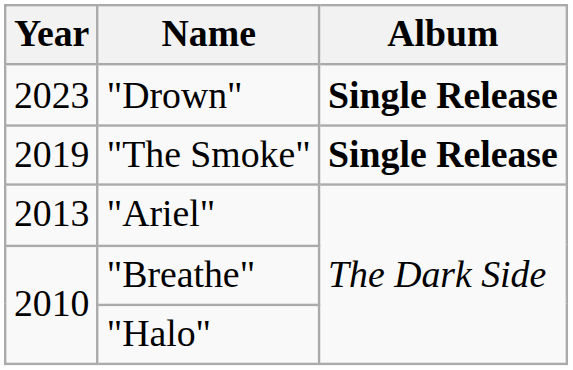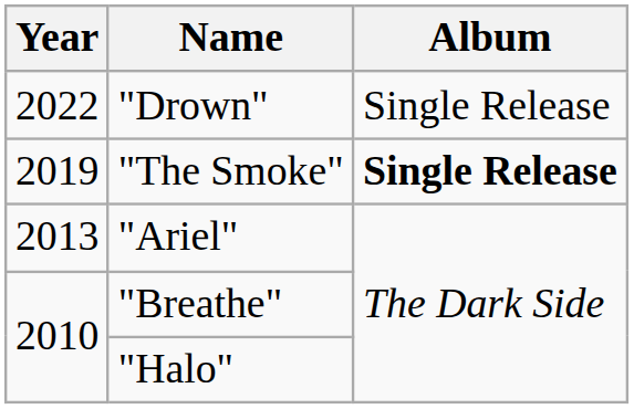"Drown" | Year: 2023 -> 2022
"Drown" | Album: bold -> normal
